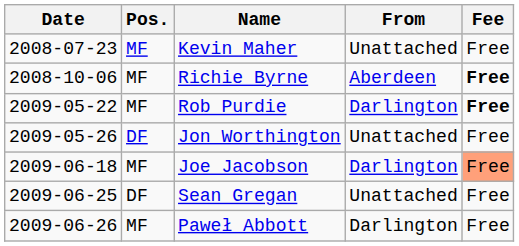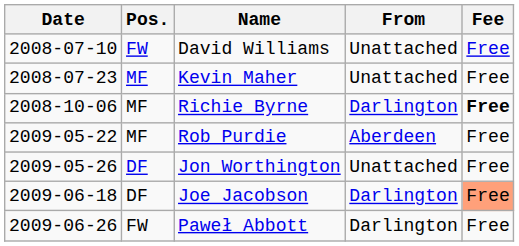+ row: 2008-07-10 | FW | David Williams | Unattached | Free
Richie Byrne | From: Aberdeen -> Darlington
Rob Purdie | From: Darlington -> Aberdeen
Rob Purdie | Fee: bold -> normal
Joe Jacobson | Pos.: MF -> DF
- row: 2009-06-25 | DF | Sean Gregan | Unattached | Free
Paweł Abbott | Pos.: MF -> FW
